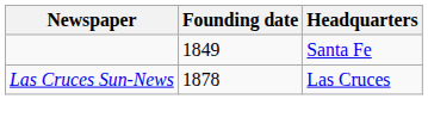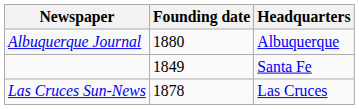+ row: Albuquerque Journal | 1880 | Albuquerque
